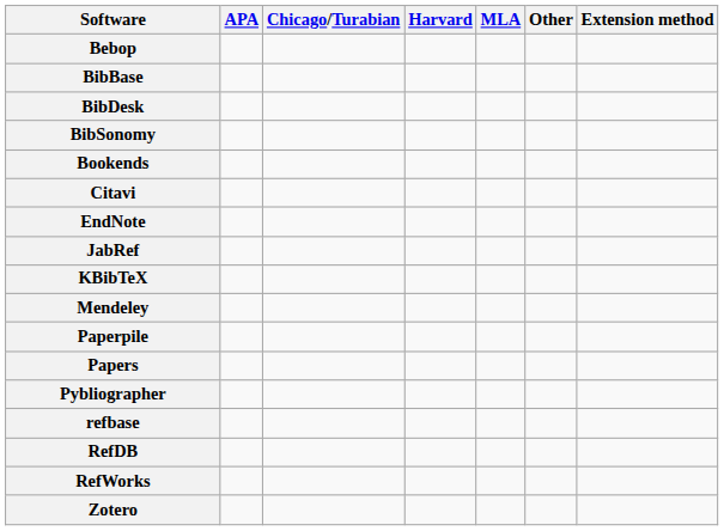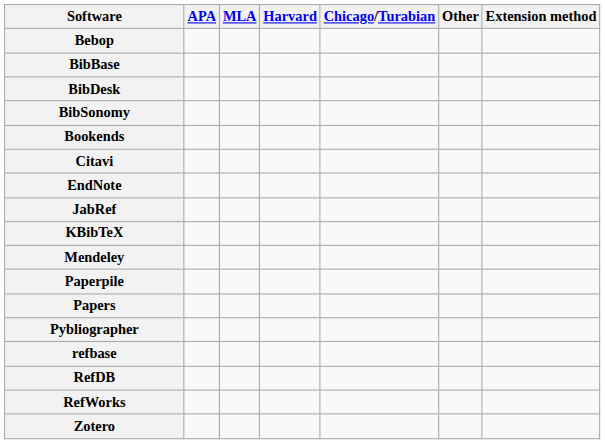columns swapped: Chicago/Turabian <-> MLA
